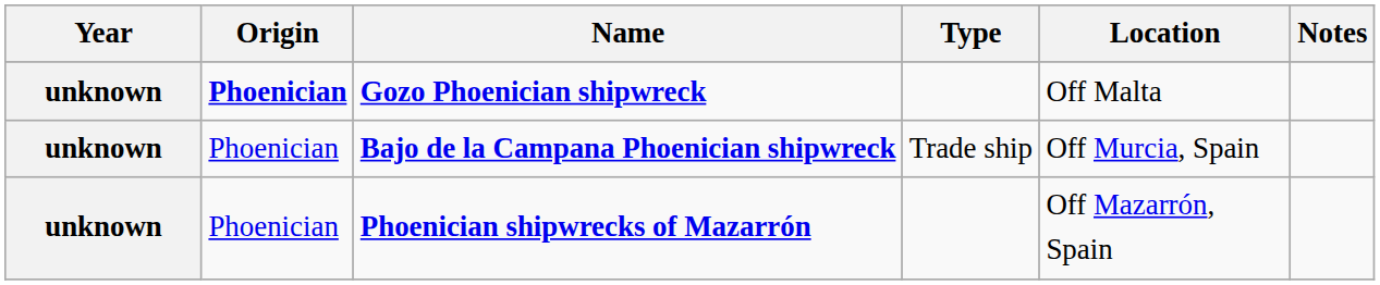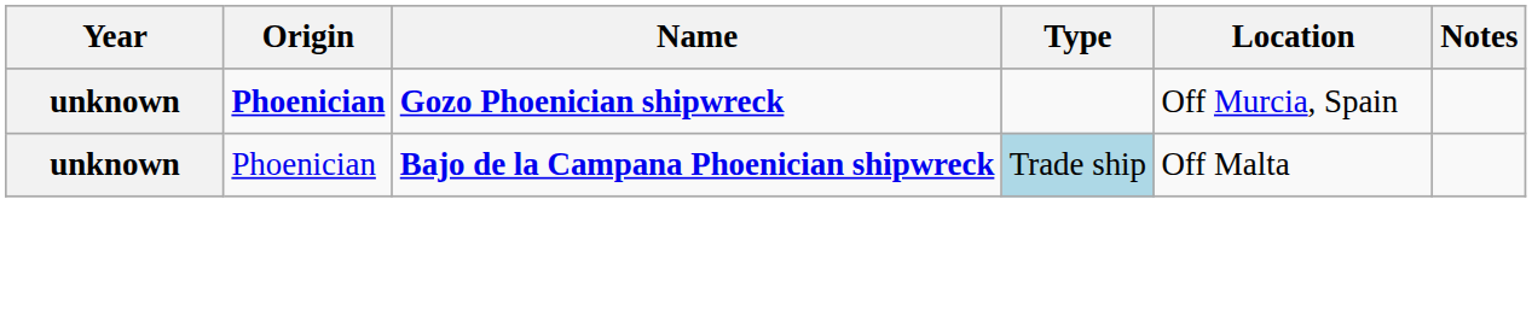Gozo Phoenician shipwreck | Location: Off Malta -> Off Murcia, Spain
Bajo de la Campana Phoenician shipwreck | Type: no background -> lightblue background
Bajo de la Campana Phoenician shipwreck | Location: Off Murcia, Spain -> Off Malta
- row: unknown | Phoenician | Phoenician shipwrecks of Mazarrón | Off Mazarrón, Spain
